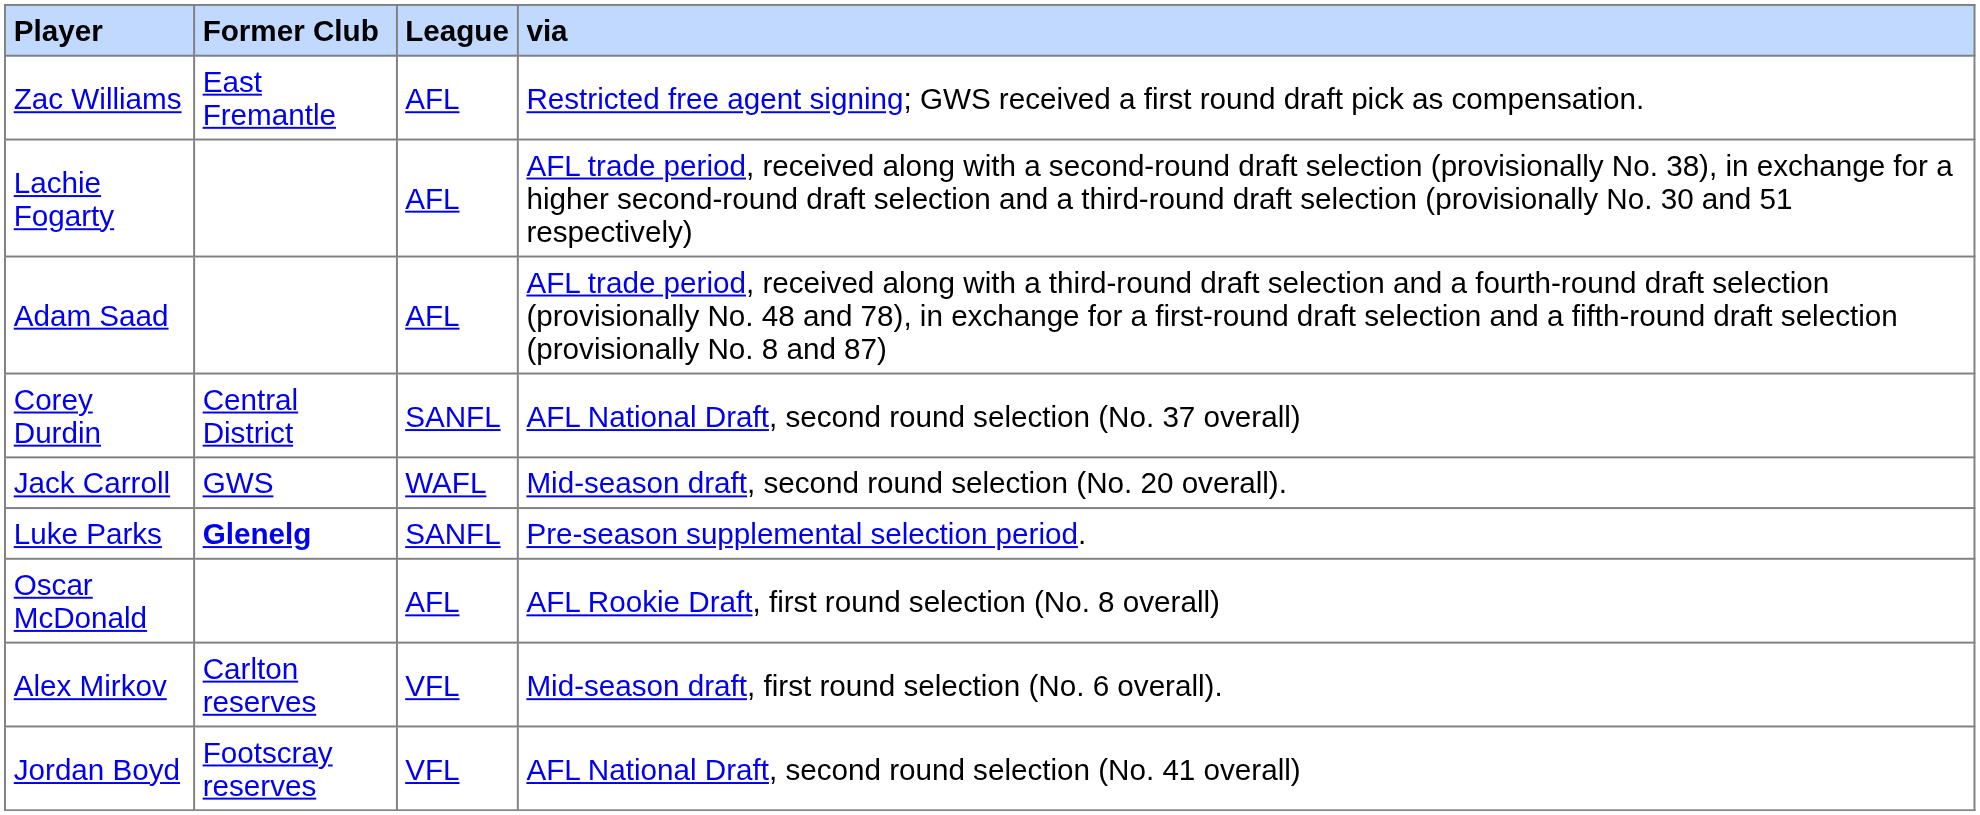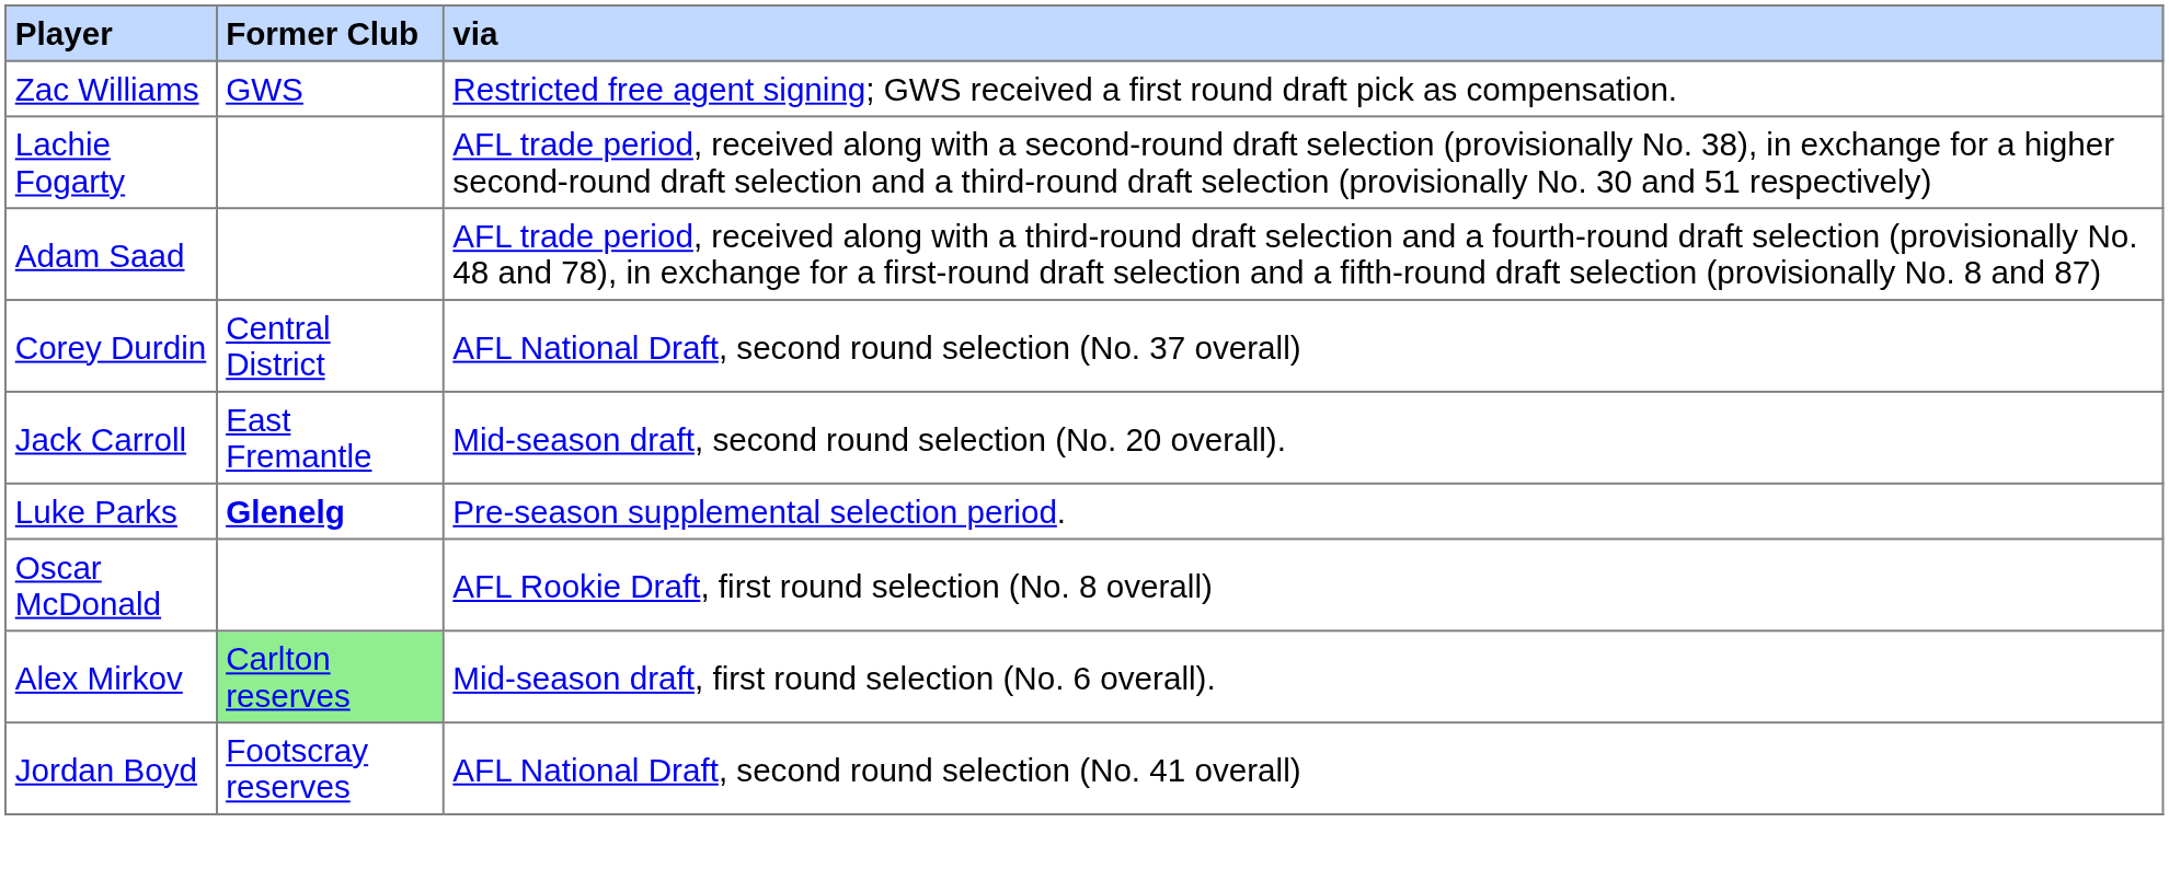- column: League | AFL | AFL | AFL | SANFL | WAFL | SANFL | AFL | VFL | VFL
Zac Williams | Former Club: East Fremantle -> GWS
Jack Carroll | Former Club: GWS -> East Fremantle
Alex Mirkov | Former Club: no background -> lightgreen background
